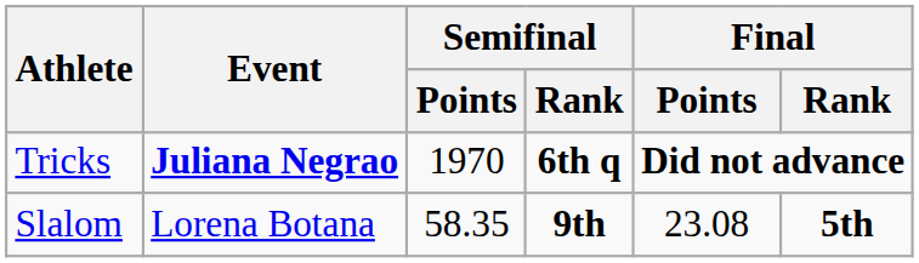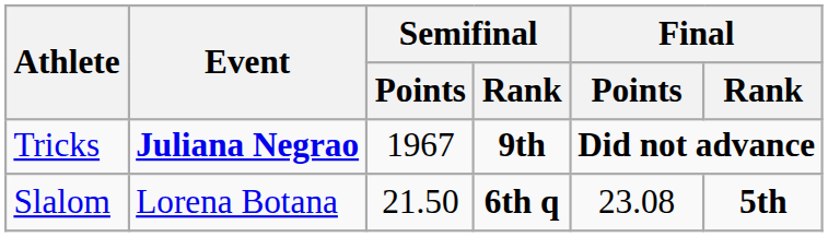Tricks | Semifinal / Points: 1970 -> 1967
Tricks | Semifinal / Rank: 6th q -> 9th
Slalom | Semifinal / Points: 58.35 -> 21.50
Slalom | Semifinal / Rank: 9th -> 6th q
